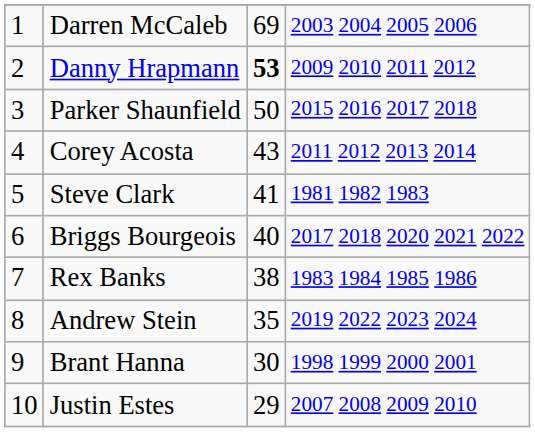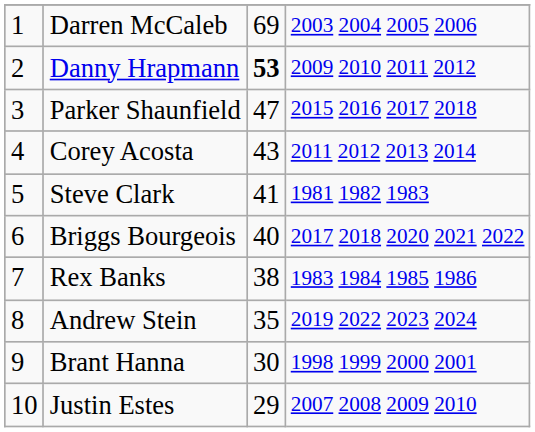Parker Shaunfield | column 3: 50 -> 47
